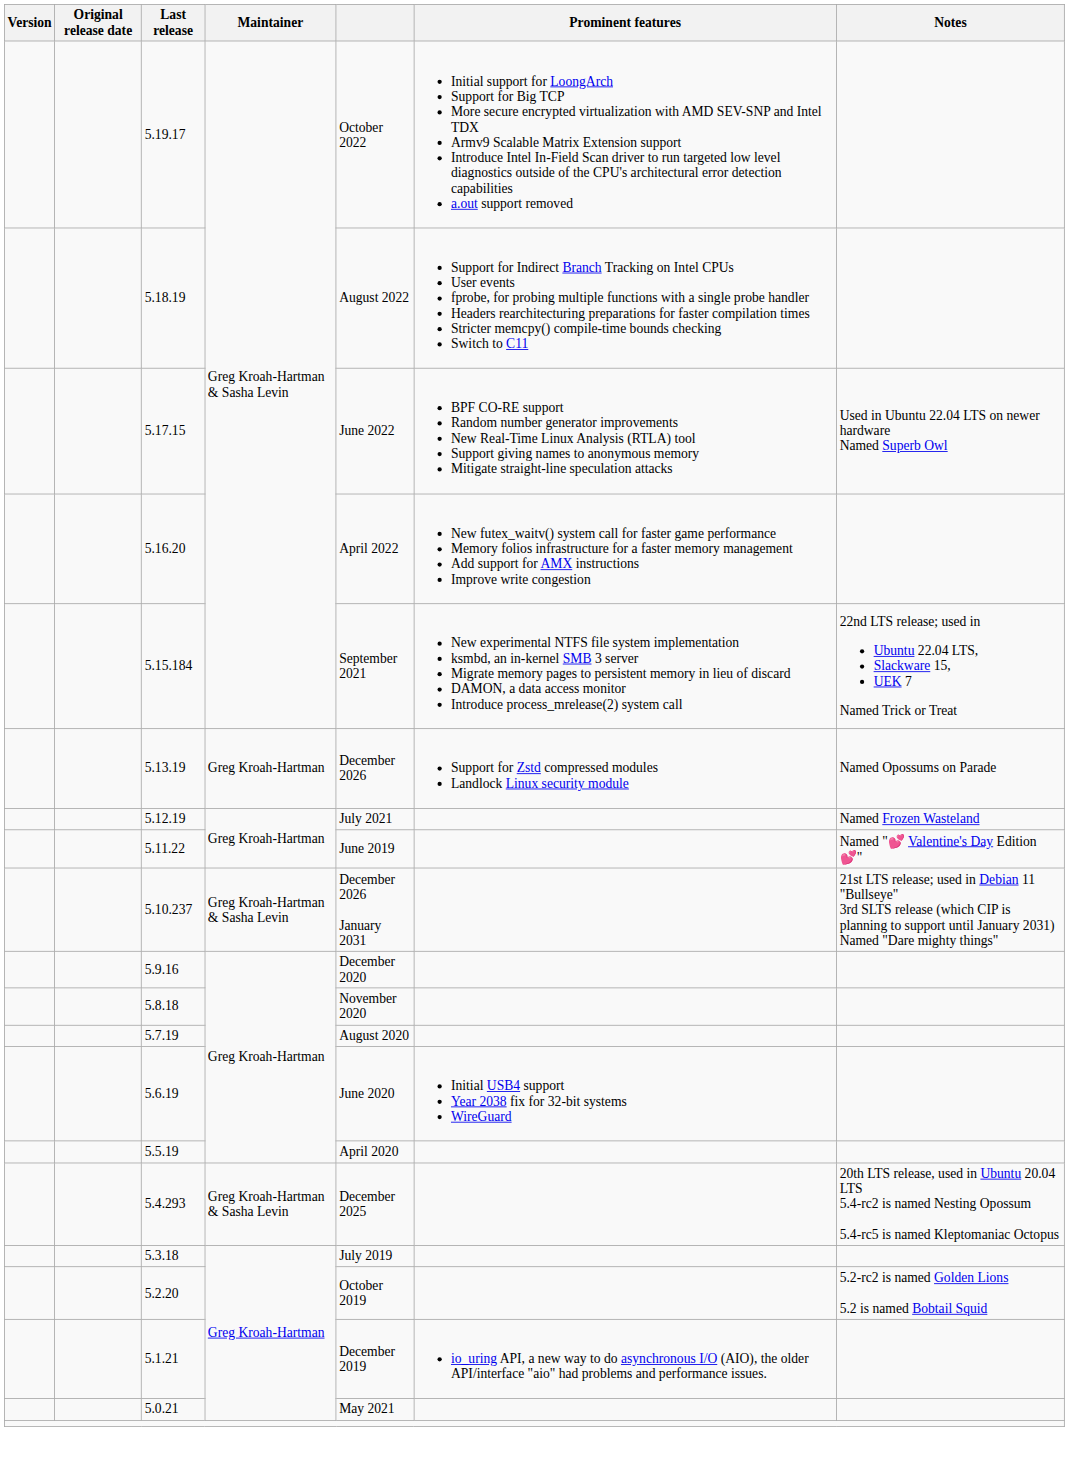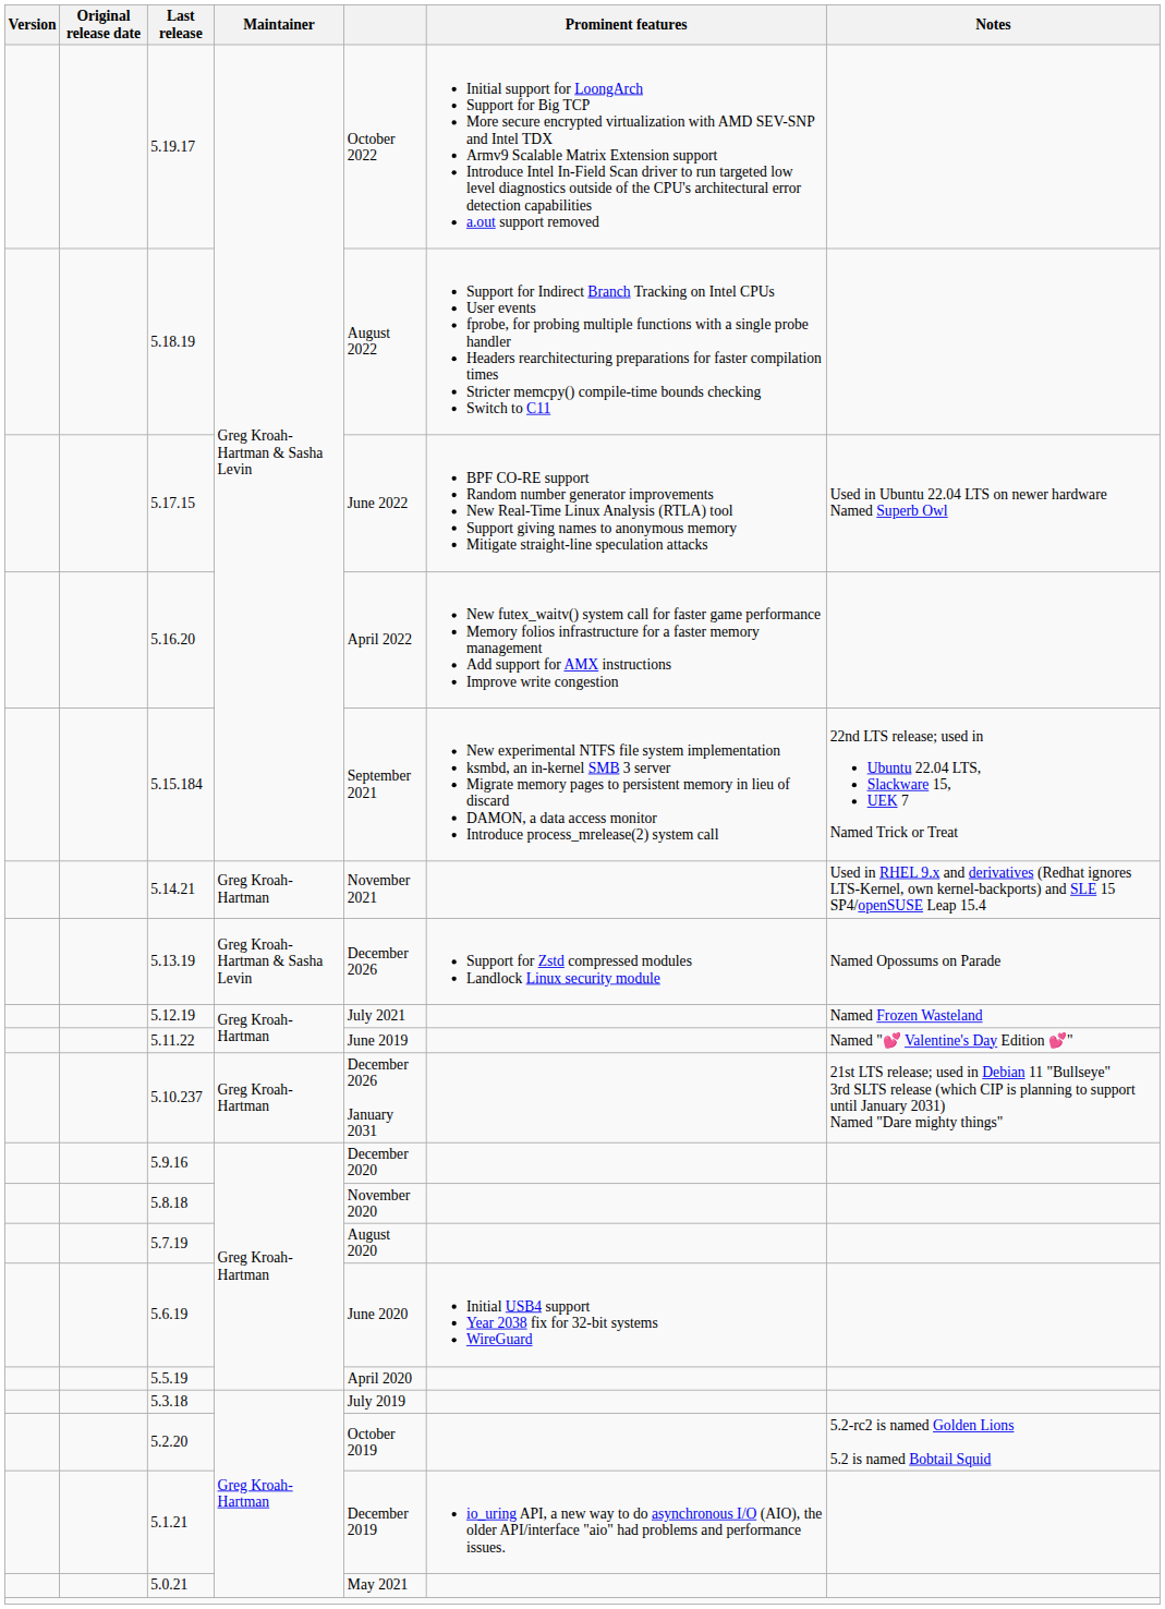+ row: 5.14.21 | Greg Kroah-Hartman | November 2021 | Used in RHEL 9.x and derivatives (Redhat ignores LTS-Kernel, own kernel-backports) and SLE 15 SP4/openSUSE Leap 15.4
5.13.19 | Maintainer: Greg Kroah-Hartman -> Greg Kroah-Hartman & Sasha Levin
5.10.237 | Maintainer: Greg Kroah-Hartman & Sasha Levin -> Greg Kroah-Hartman
- row: 5.4.293 | Greg Kroah-Hartman & Sasha Levin | December 2025 | 20th LTS release, used in Ubuntu 20.04 LTS 5.4-rc2 is named Nesting Opossum 5.4-rc5 is named Kleptomaniac Octopus
